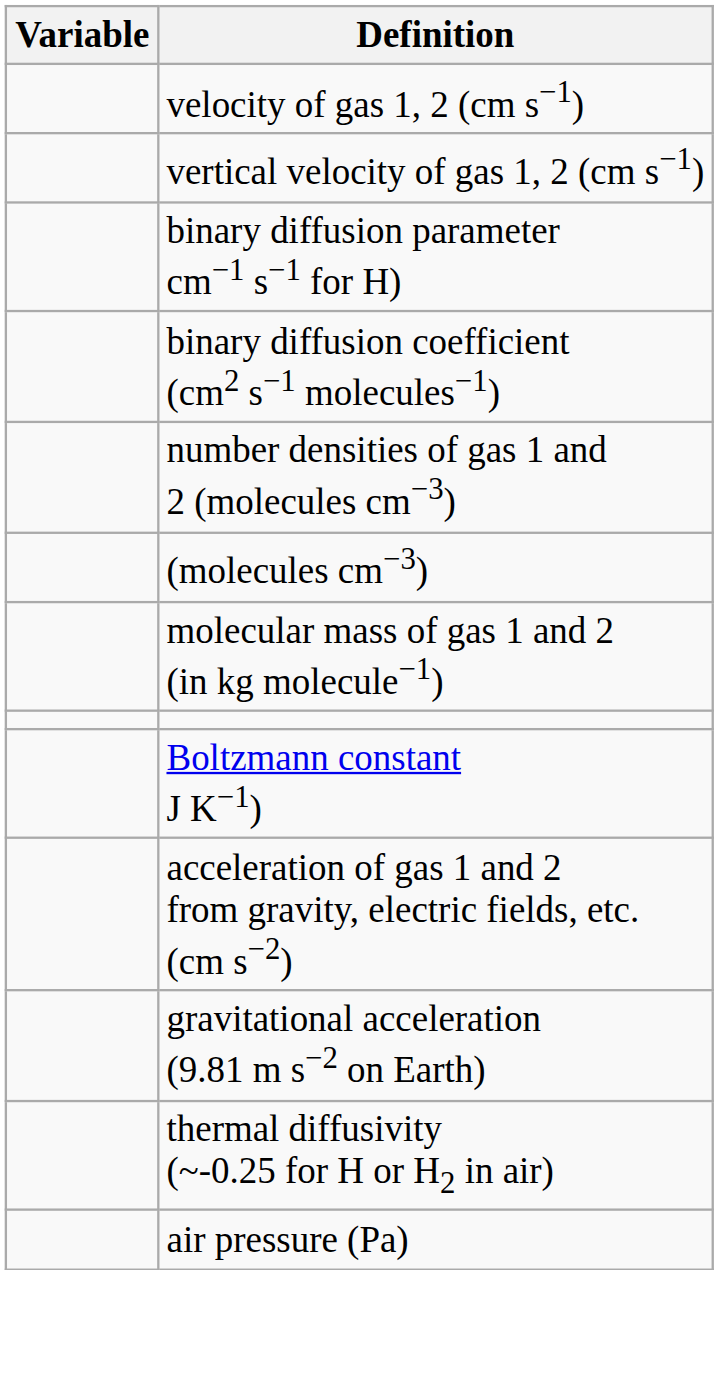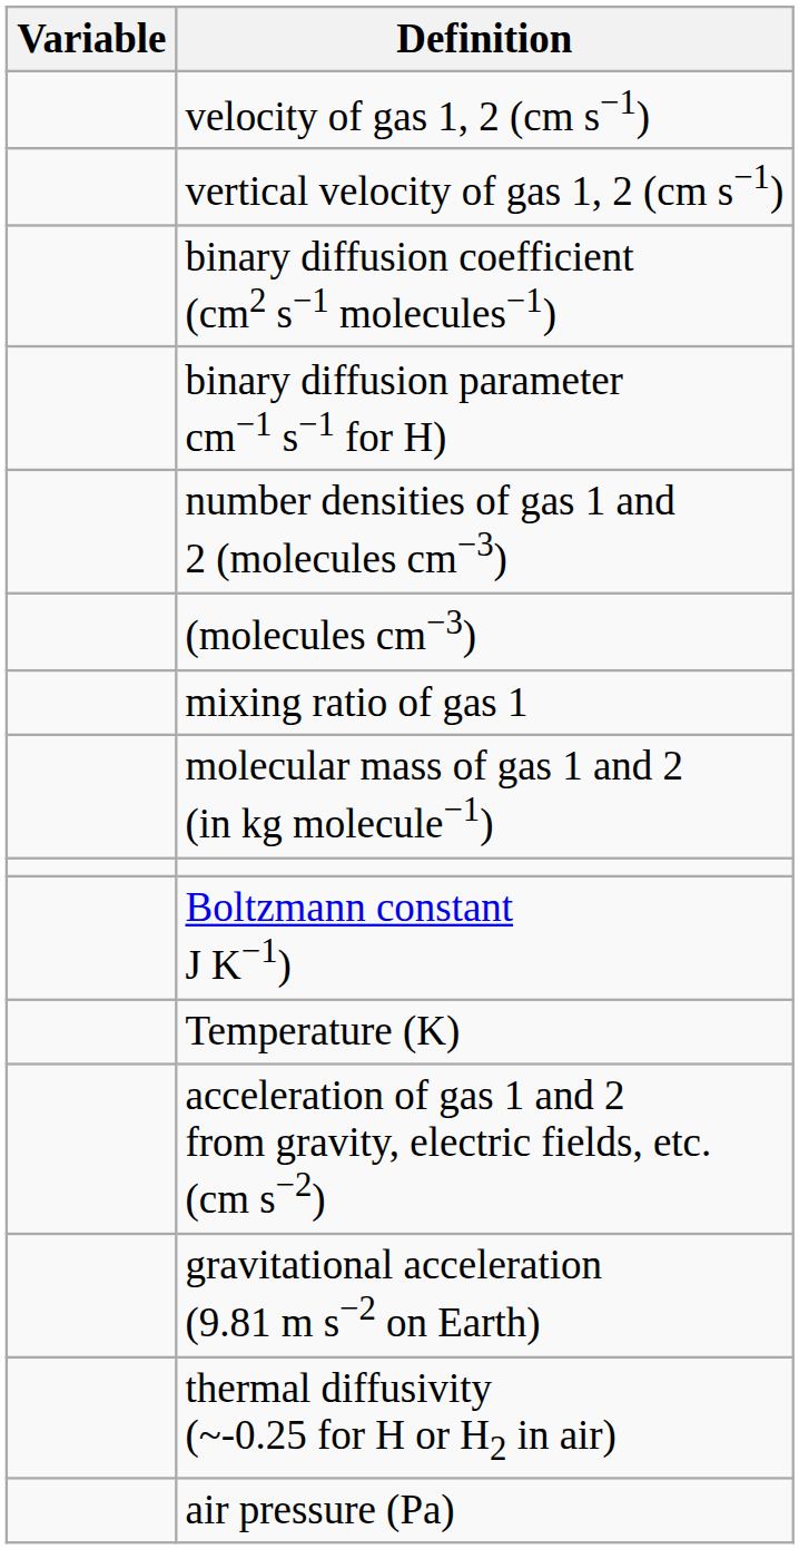rows swapped: binary diffusion coefficient (cm2 s−1 molecules−1) <-> binary diffusion parameter cm−1 s−1 for H)
+ row: mixing ratio of gas 1
+ row: Temperature (K)
